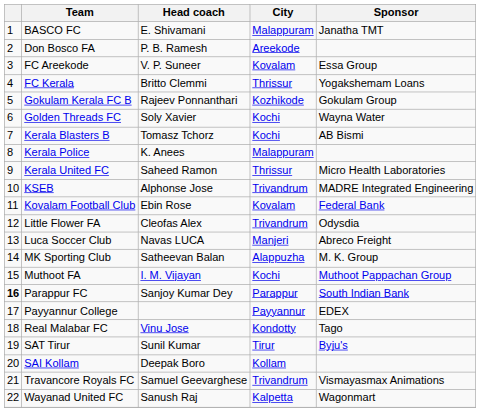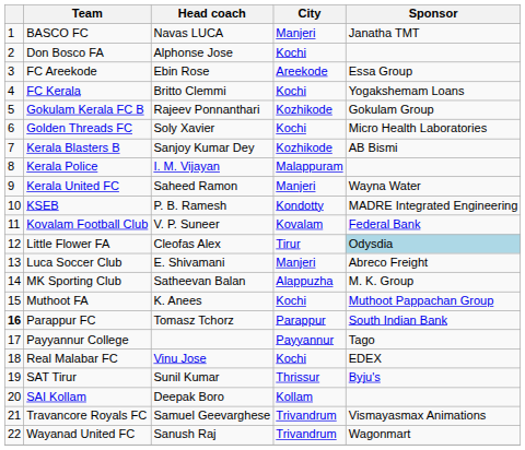BASCO FC | Head coach: E. Shivamani -> Navas LUCA
BASCO FC | City: Malappuram -> Manjeri
Don Bosco FA | Head coach: P. B. Ramesh -> Alphonse Jose
Don Bosco FA | City: Areekode -> Kochi
FC Areekode | Head coach: V. P. Suneer -> Ebin Rose
FC Areekode | City: Kovalam -> Areekode
FC Kerala | City: Thrissur -> Kochi
Golden Threads FC | Sponsor: Wayna Water -> Micro Health Laboratories
Kerala Blasters B | Head coach: Tomasz Tchorz -> Sanjoy Kumar Dey
Kerala Blasters B | City: Kochi -> Kozhikode
Kerala Police | Head coach: K. Anees -> I. M. Vijayan
Kerala United FC | City: Thrissur -> Manjeri
Kerala United FC | Sponsor: Micro Health Laboratories -> Wayna Water
KSEB | Head coach: Alphonse Jose -> P. B. Ramesh
KSEB | City: Trivandrum -> Kondotty
Kovalam Football Club | Head coach: Ebin Rose -> V. P. Suneer
Little Flower FA | City: Trivandrum -> Tirur
Little Flower FA | Sponsor: no background -> lightblue background
Luca Soccer Club | Head coach: Navas LUCA -> E. Shivamani
Muthoot FA | Head coach: I. M. Vijayan -> K. Anees
Parappur FC | Head coach: Sanjoy Kumar Dey -> Tomasz Tchorz
Payyannur College | Sponsor: EDEX -> Tago
Real Malabar FC | City: Kondotty -> Kochi
Real Malabar FC | Sponsor: Tago -> EDEX
SAT Tirur | City: Tirur -> Thrissur
Wayanad United FC | City: Kalpetta -> Trivandrum
